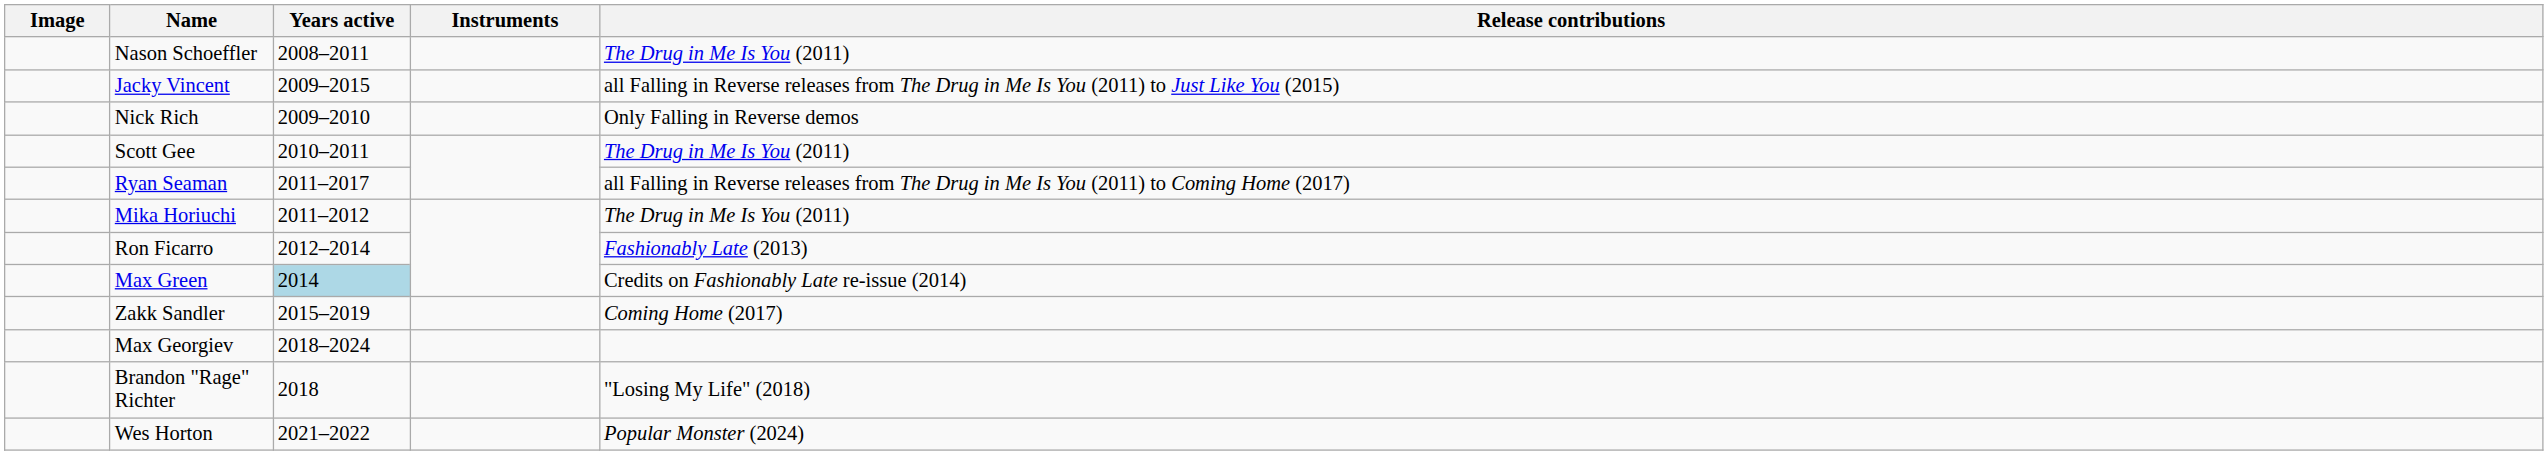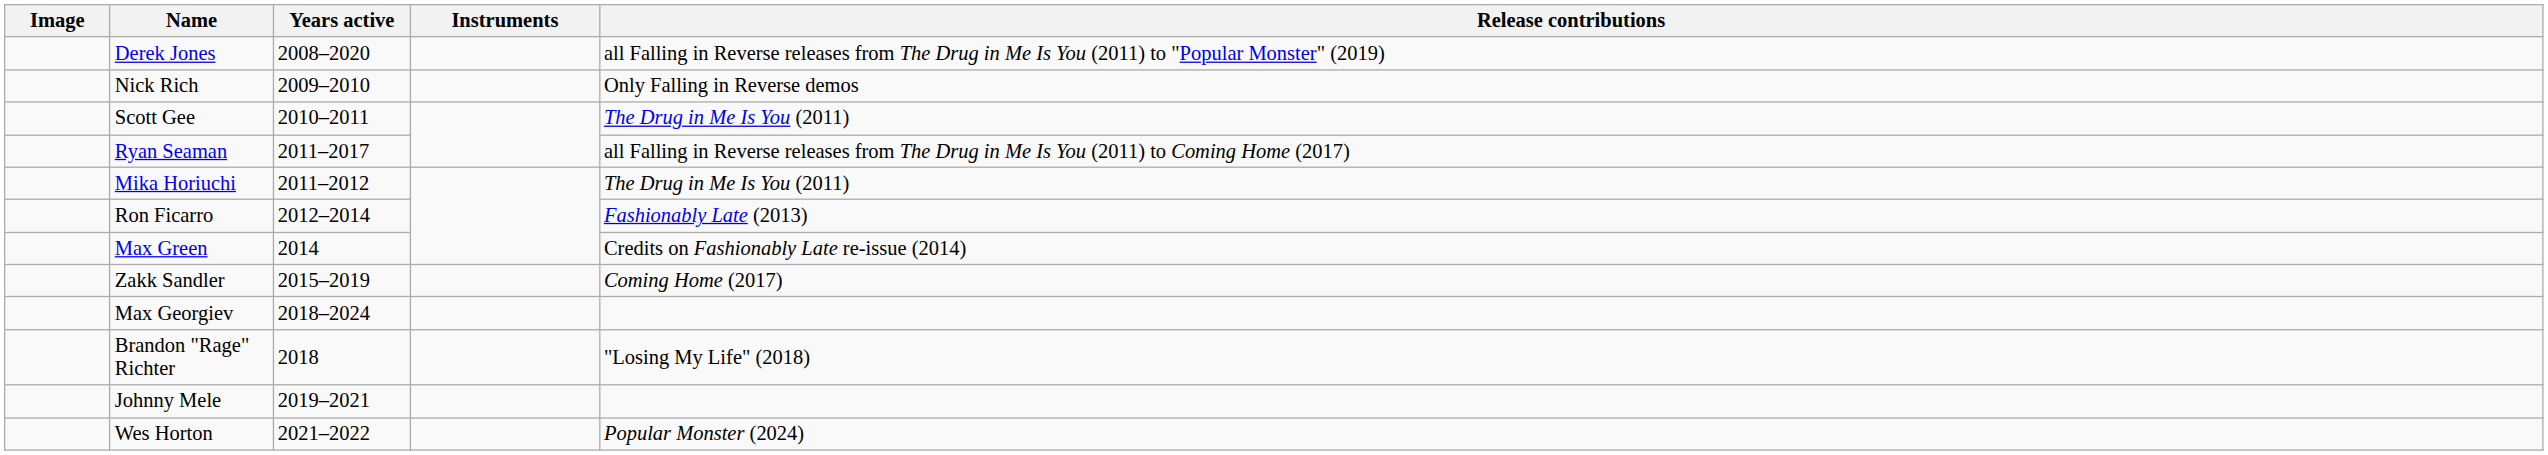+ row: Derek Jones | 2008–2020 | all Falling in Reverse releases from The Drug in Me Is You (2011) to "Popular Monster" (2019)
- row: Nason Schoeffler | 2008–2011 | The Drug in Me Is You (2011)
- row: Jacky Vincent | 2009–2015 | all Falling in Reverse releases from The Drug in Me Is You (2011) to Just Like You (2015)
Max Green | Years active: lightblue background -> no background
+ row: Johnny Mele | 2019–2021
